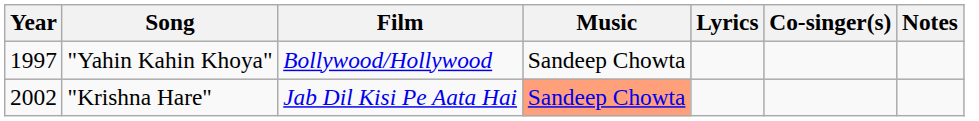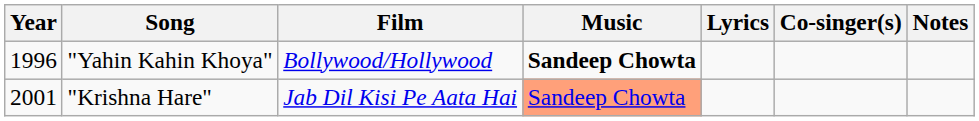"Yahin Kahin Khoya" | Year: 1997 -> 1996
"Yahin Kahin Khoya" | Music: normal -> bold
"Krishna Hare" | Year: 2002 -> 2001
